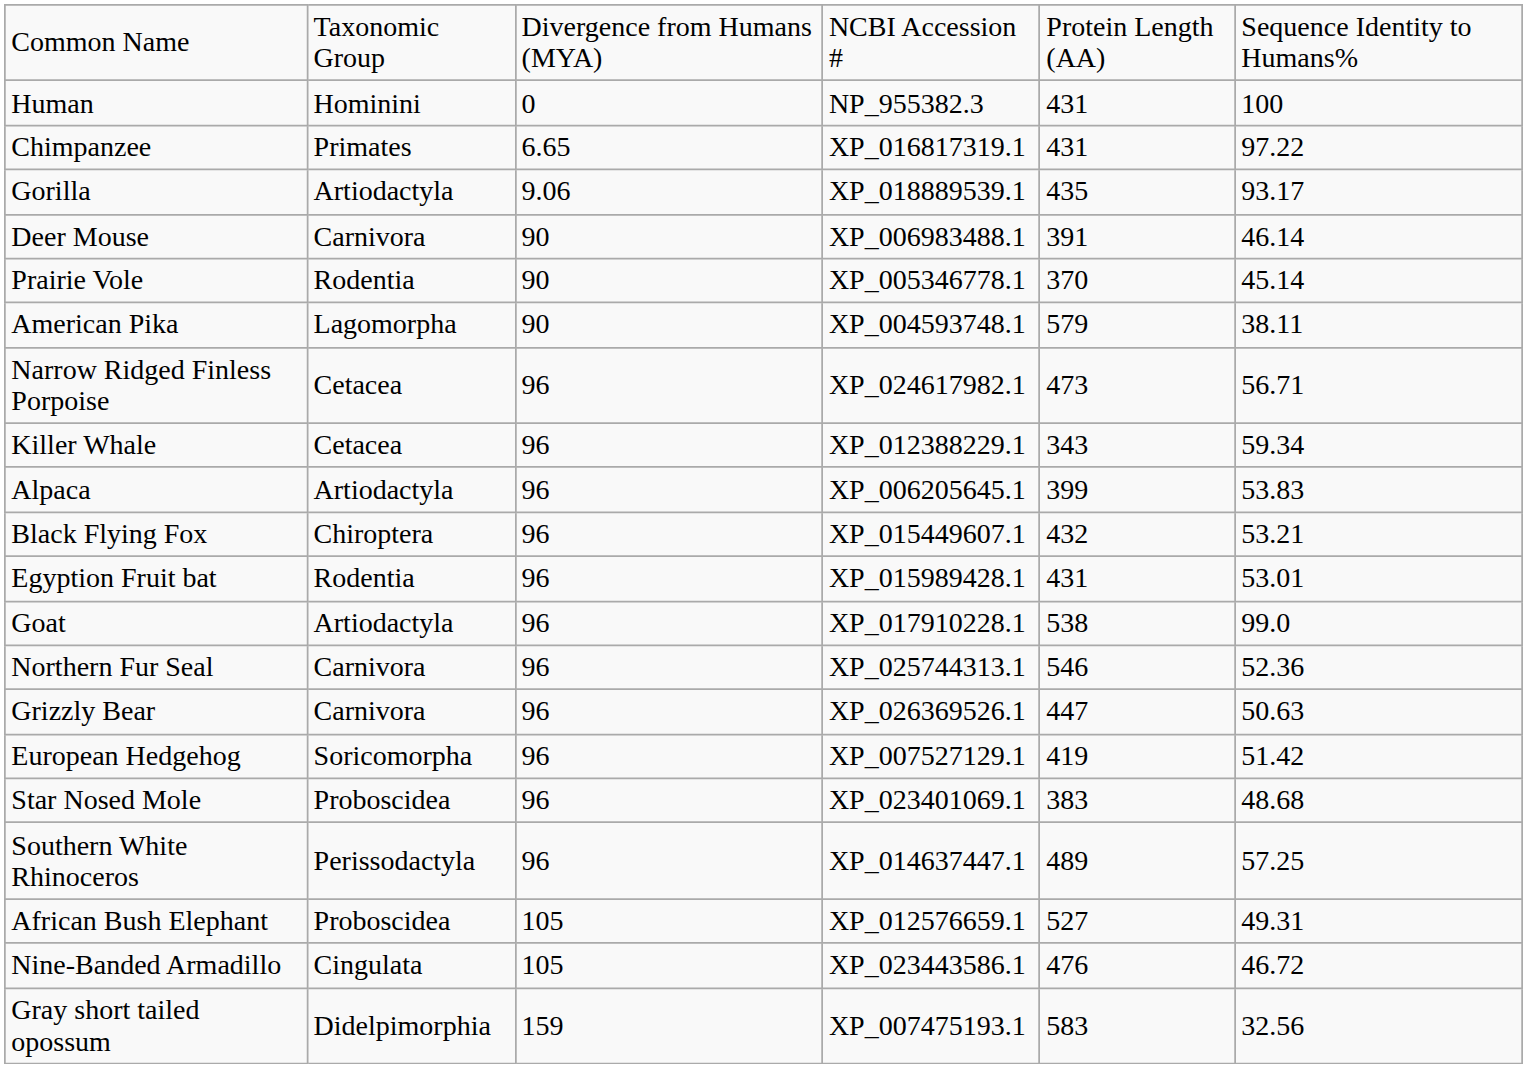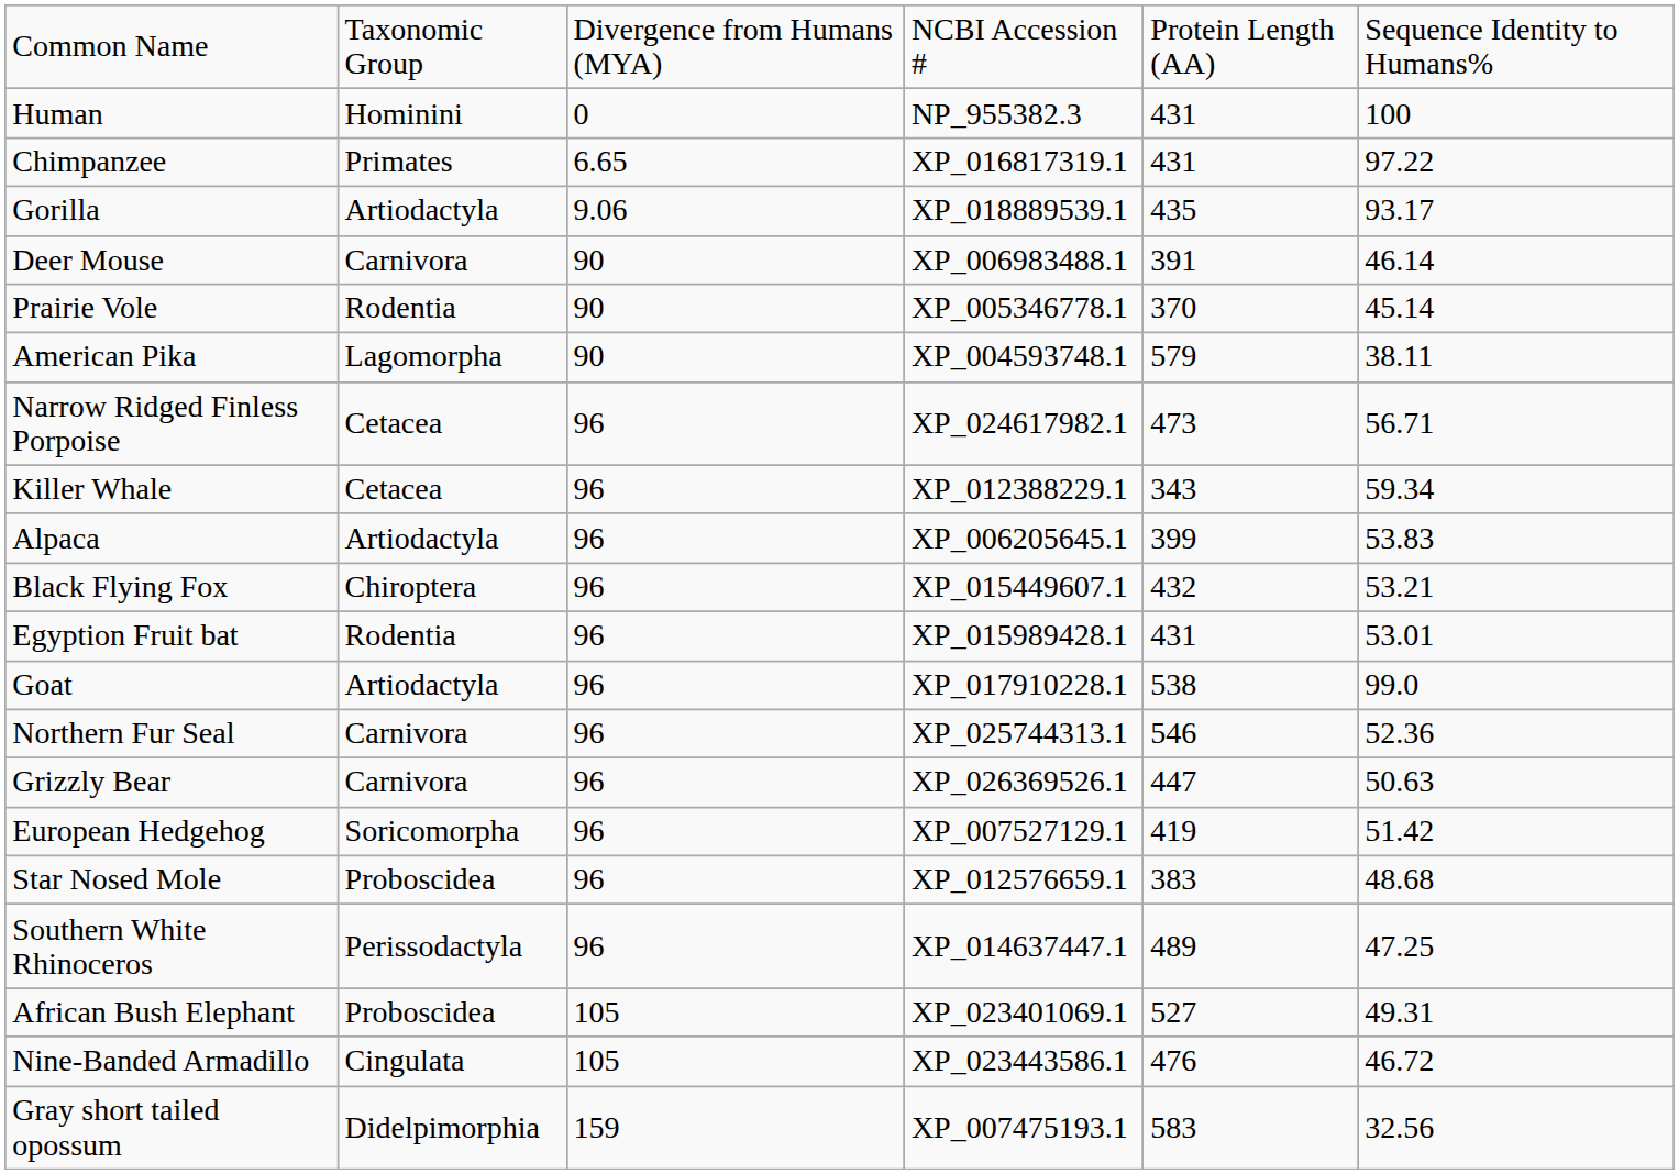Star Nosed Mole | column 4: XP_023401069.1 -> XP_012576659.1
Southern White Rhinoceros | column 6: 57.25 -> 47.25
African Bush Elephant | column 4: XP_012576659.1 -> XP_023401069.1
